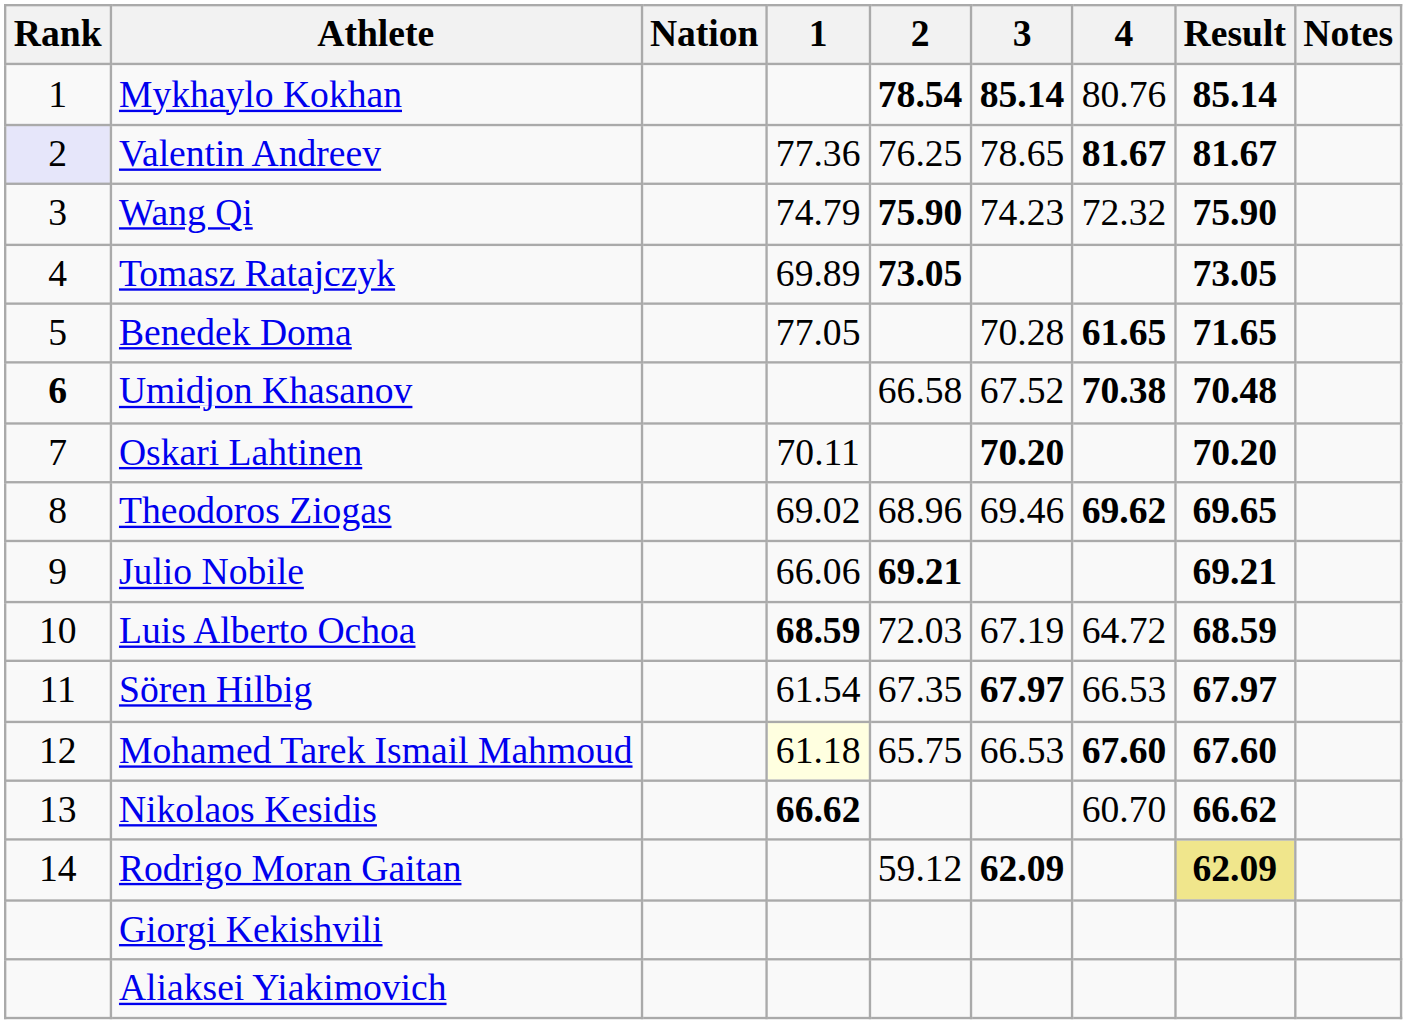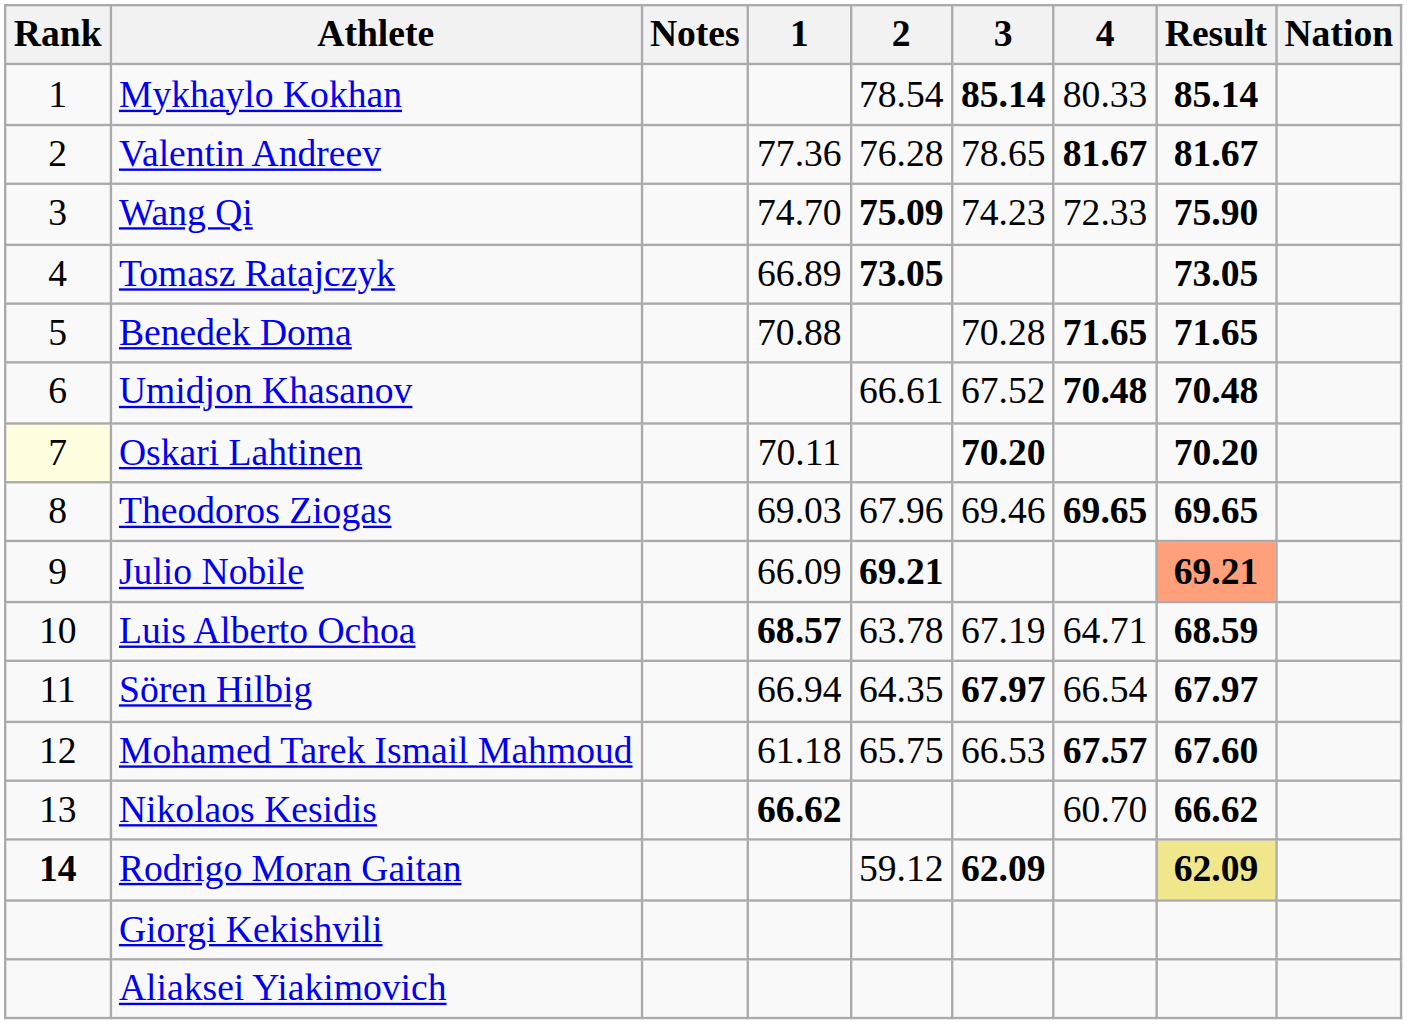columns swapped: Nation <-> Notes
Mykhaylo Kokhan | 2: bold -> normal
Mykhaylo Kokhan | 4: 80.76 -> 80.33
Valentin Andreev | Rank: lavender background -> no background
Valentin Andreev | 2: 76.25 -> 76.28
Wang Qi | 1: 74.79 -> 74.70
Wang Qi | 2: 75.90 -> 75.09
Wang Qi | 4: 72.32 -> 72.33
Tomasz Ratajczyk | 1: 69.89 -> 66.89
Benedek Doma | 1: 77.05 -> 70.88
Benedek Doma | 4: 61.65 -> 71.65
Umidjon Khasanov | Rank: bold -> normal
Umidjon Khasanov | 2: 66.58 -> 66.61
Umidjon Khasanov | 4: 70.38 -> 70.48
Oskari Lahtinen | Rank: no background -> lightyellow background
Theodoros Ziogas | 1: 69.02 -> 69.03
Theodoros Ziogas | 2: 68.96 -> 67.96
Theodoros Ziogas | 4: 69.62 -> 69.65
Julio Nobile | 1: 66.06 -> 66.09
Julio Nobile | Result: no background -> lightsalmon background
Luis Alberto Ochoa | 1: 68.59 -> 68.57
Luis Alberto Ochoa | 2: 72.03 -> 63.78
Luis Alberto Ochoa | 4: 64.72 -> 64.71
Sören Hilbig | 1: 61.54 -> 66.94
Sören Hilbig | 2: 67.35 -> 64.35
Sören Hilbig | 4: 66.53 -> 66.54
Mohamed Tarek Ismail Mahmoud | 1: lightyellow background -> no background
Mohamed Tarek Ismail Mahmoud | 4: 67.60 -> 67.57
Rodrigo Moran Gaitan | Rank: normal -> bold
